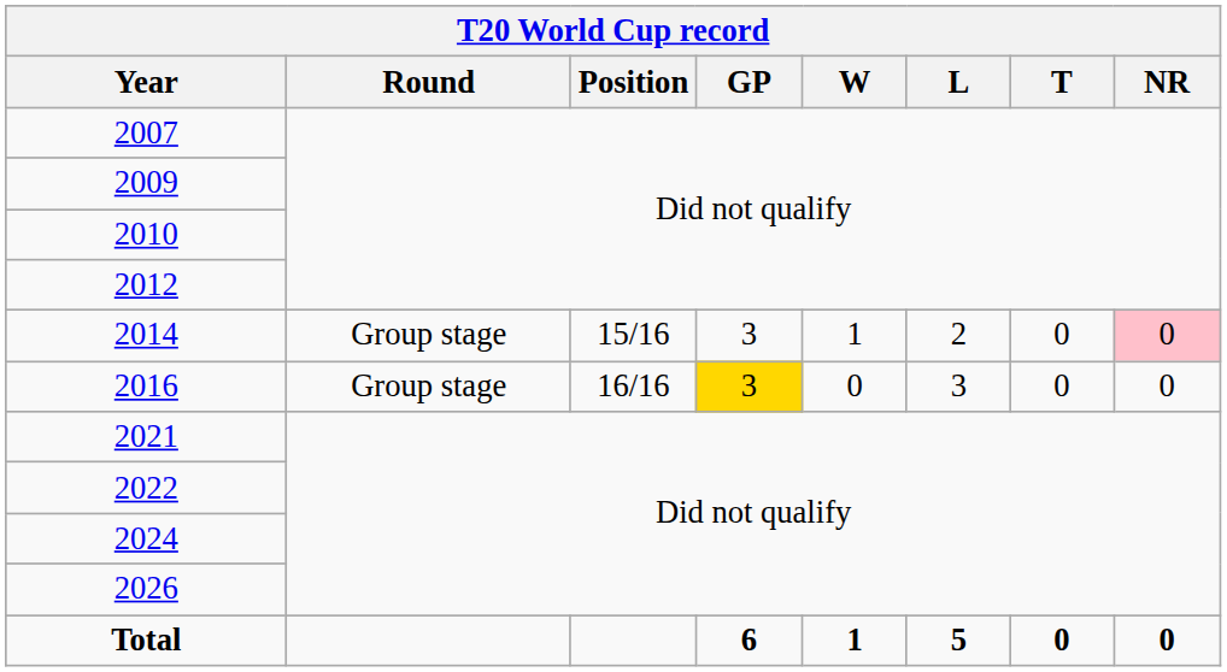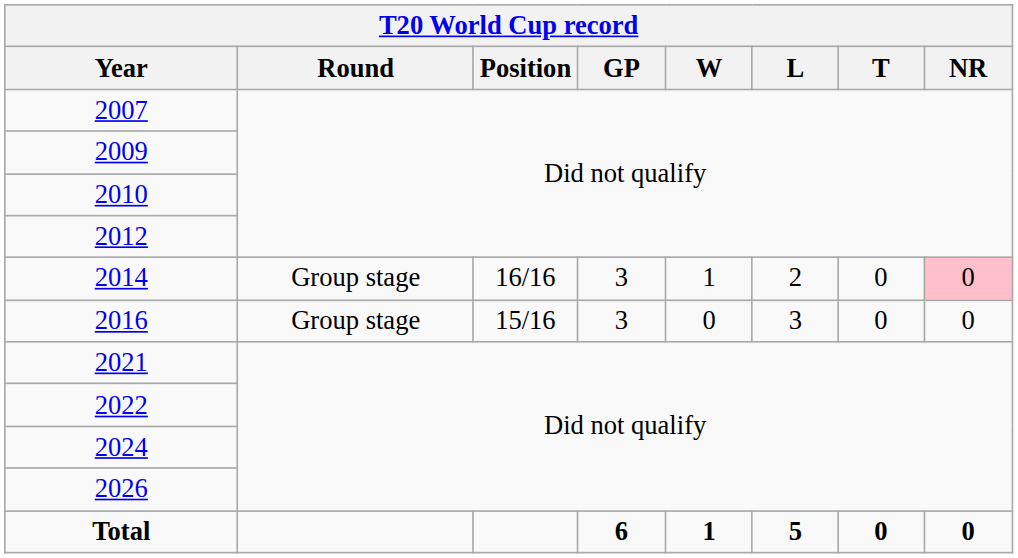2014 | Position: 15/16 -> 16/16
2016 | Position: 16/16 -> 15/16
2016 | GP: gold background -> no background
